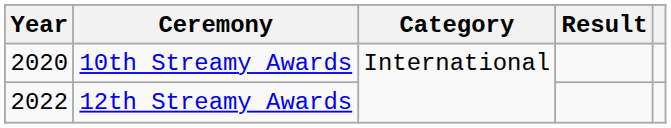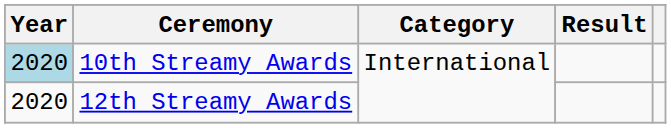10th Streamy Awards | Year: no background -> lightblue background
12th Streamy Awards | Year: 2022 -> 2020
